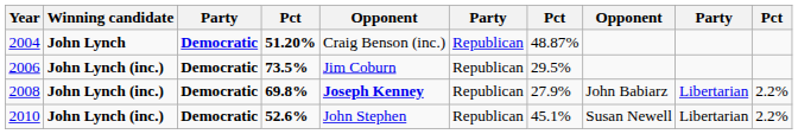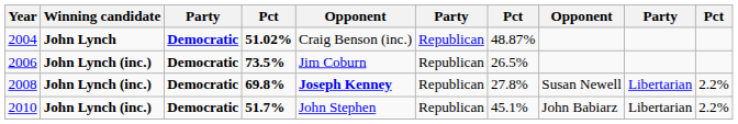2004 | column 4: 51.20% -> 51.02%
2006 | column 7: 29.5% -> 26.5%
2008 | column 7: 27.9% -> 27.8%
2008 | column 8: John Babiarz -> Susan Newell
2010 | column 4: 52.6% -> 51.7%
2010 | column 8: Susan Newell -> John Babiarz
